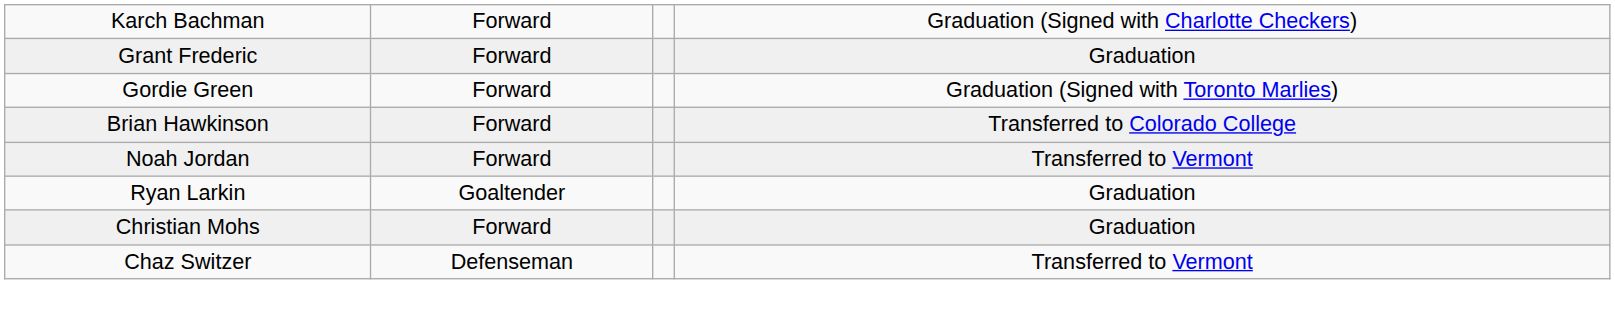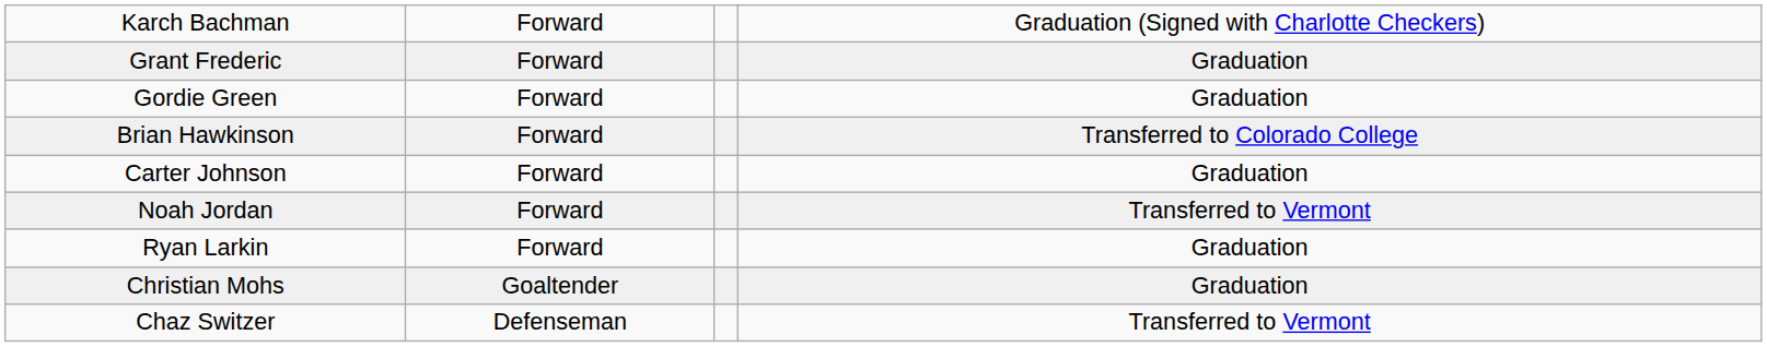Gordie Green | column 4: Graduation (Signed with Toronto Marlies) -> Graduation
+ row: Carter Johnson | Forward | Graduation
Ryan Larkin | column 2: Goaltender -> Forward
Christian Mohs | column 2: Forward -> Goaltender
